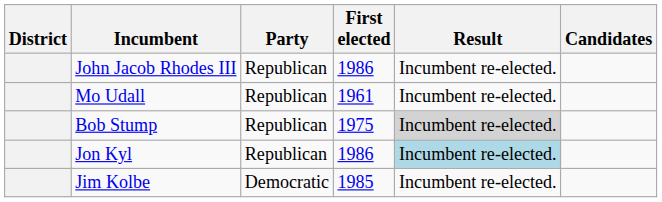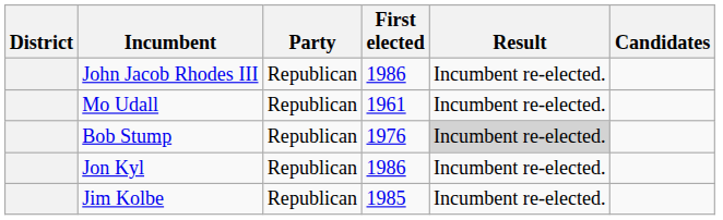Bob Stump | First elected: 1975 -> 1976
Jon Kyl | Result: lightblue background -> no background
Jim Kolbe | Party: Democratic -> Republican
